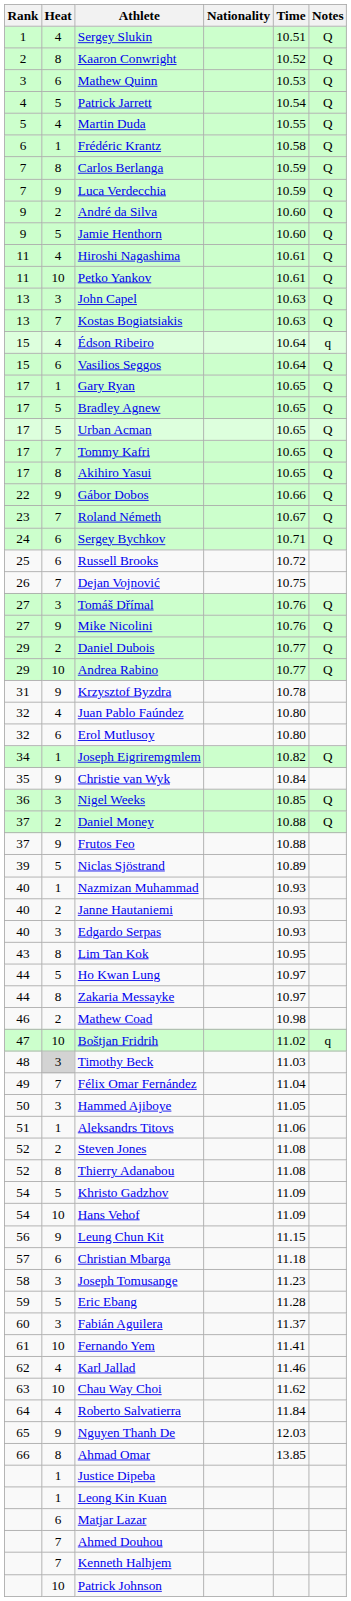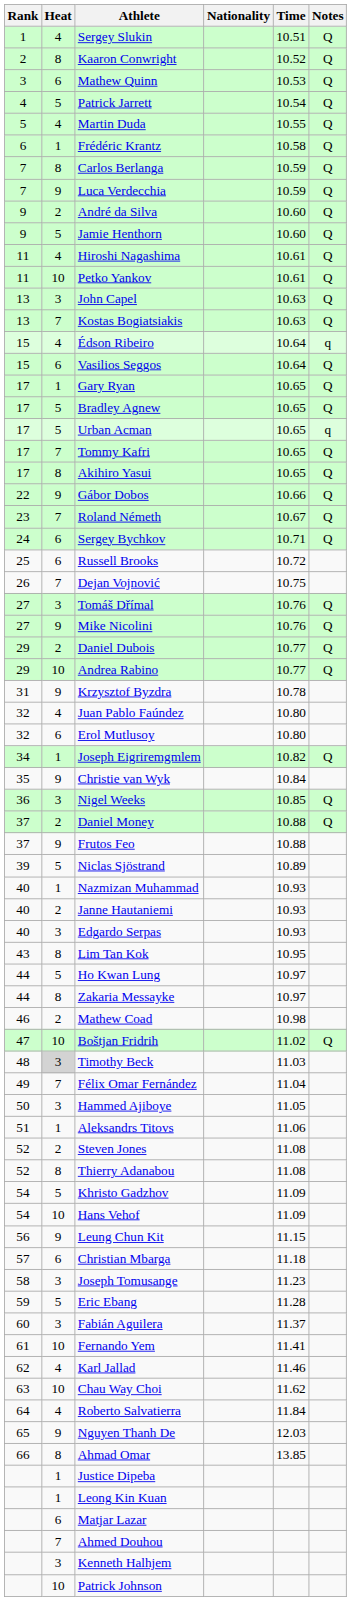Urban Acman | Notes: Q -> q
Boštjan Fridrih | Notes: q -> Q
Kenneth Halhjem | Heat: 7 -> 3
